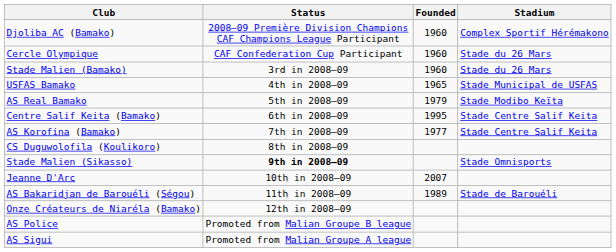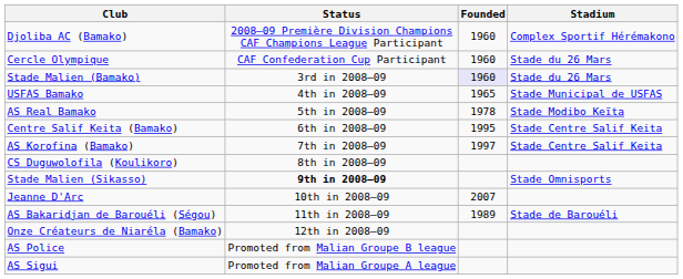Stade Malien (Bamako) | Founded: no background -> lavender background
AS Real Bamako | Founded: 1979 -> 1978
AS Korofina (Bamako) | Founded: 1977 -> 1997
